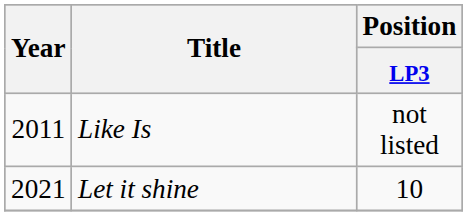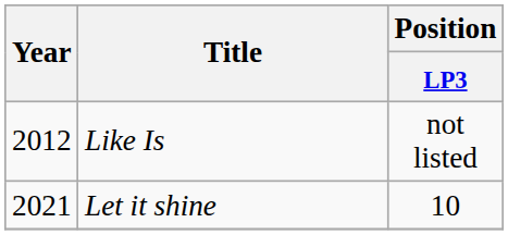Like Is | Year: 2011 -> 2012
